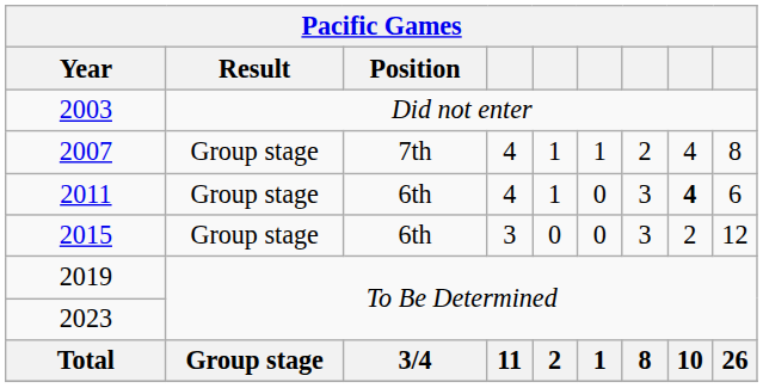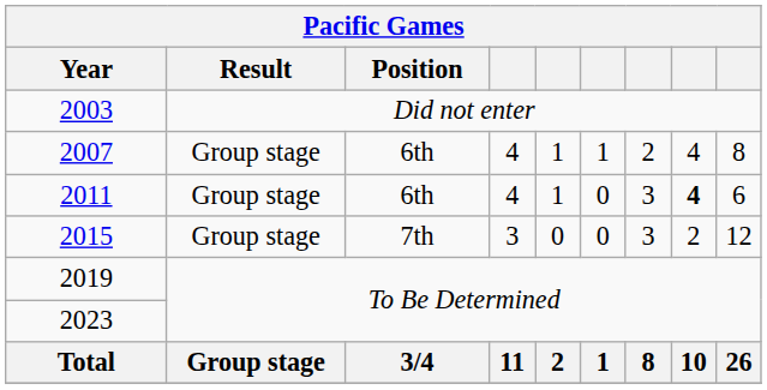2007 | Position: 7th -> 6th
2015 | Position: 6th -> 7th
